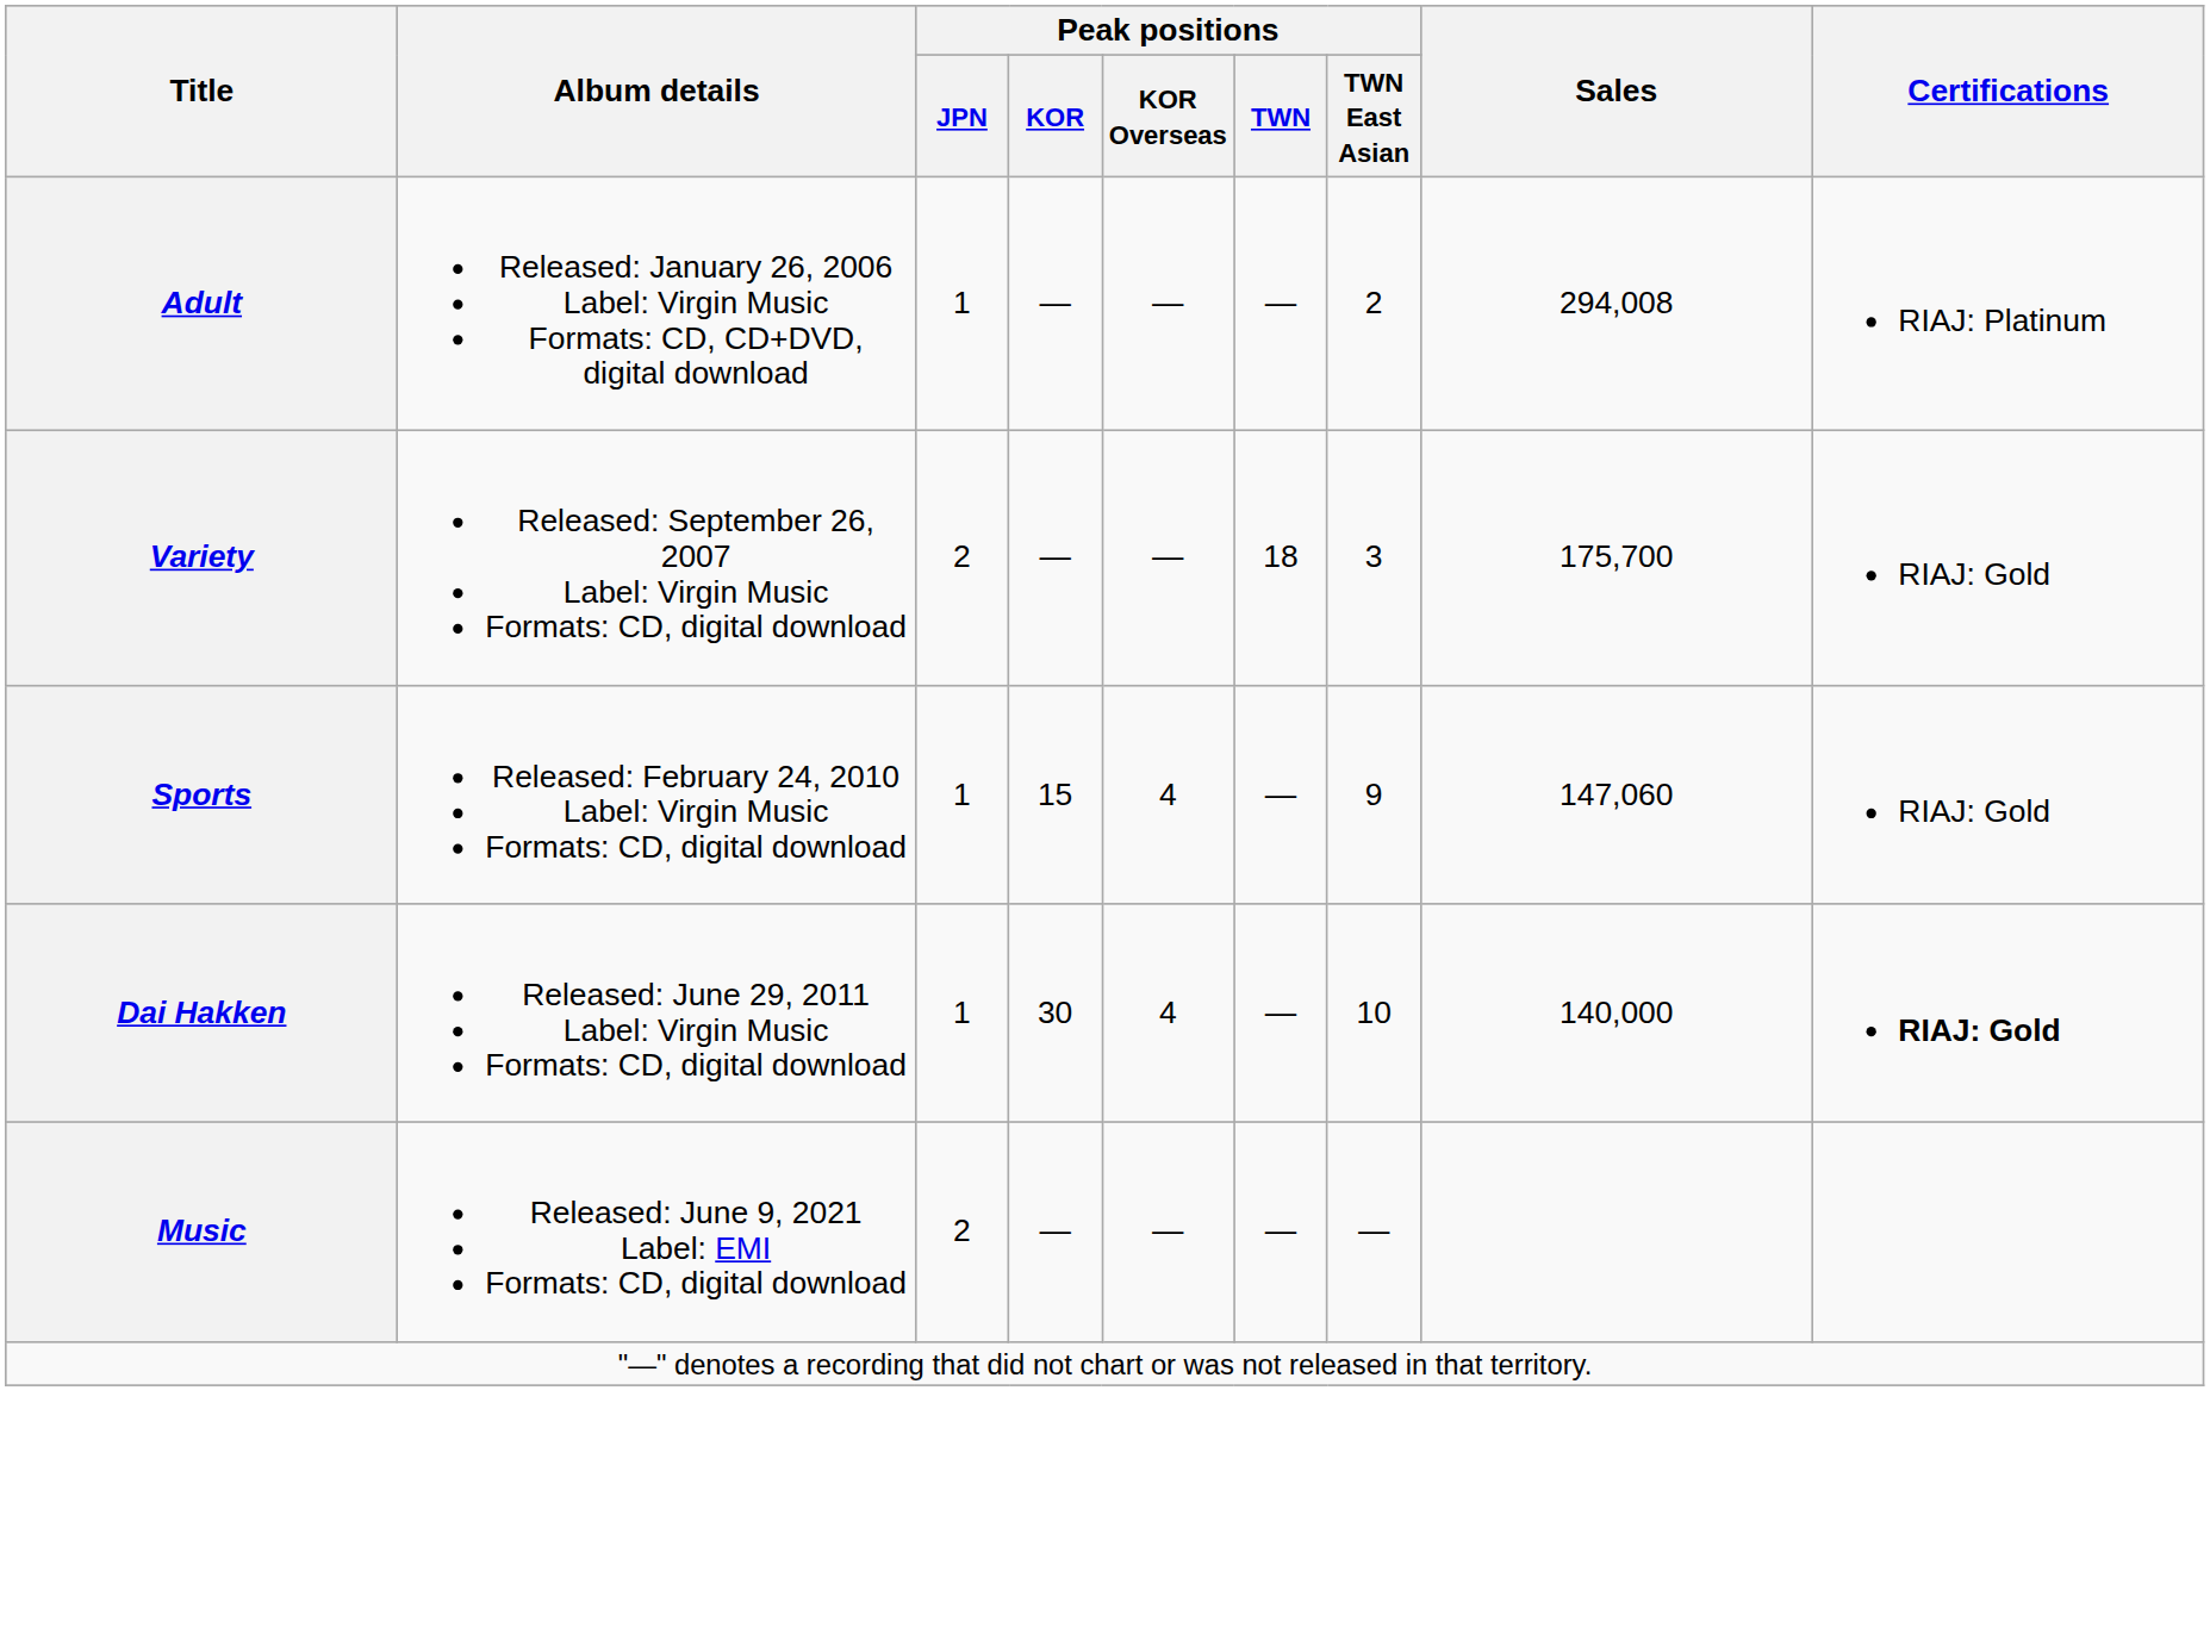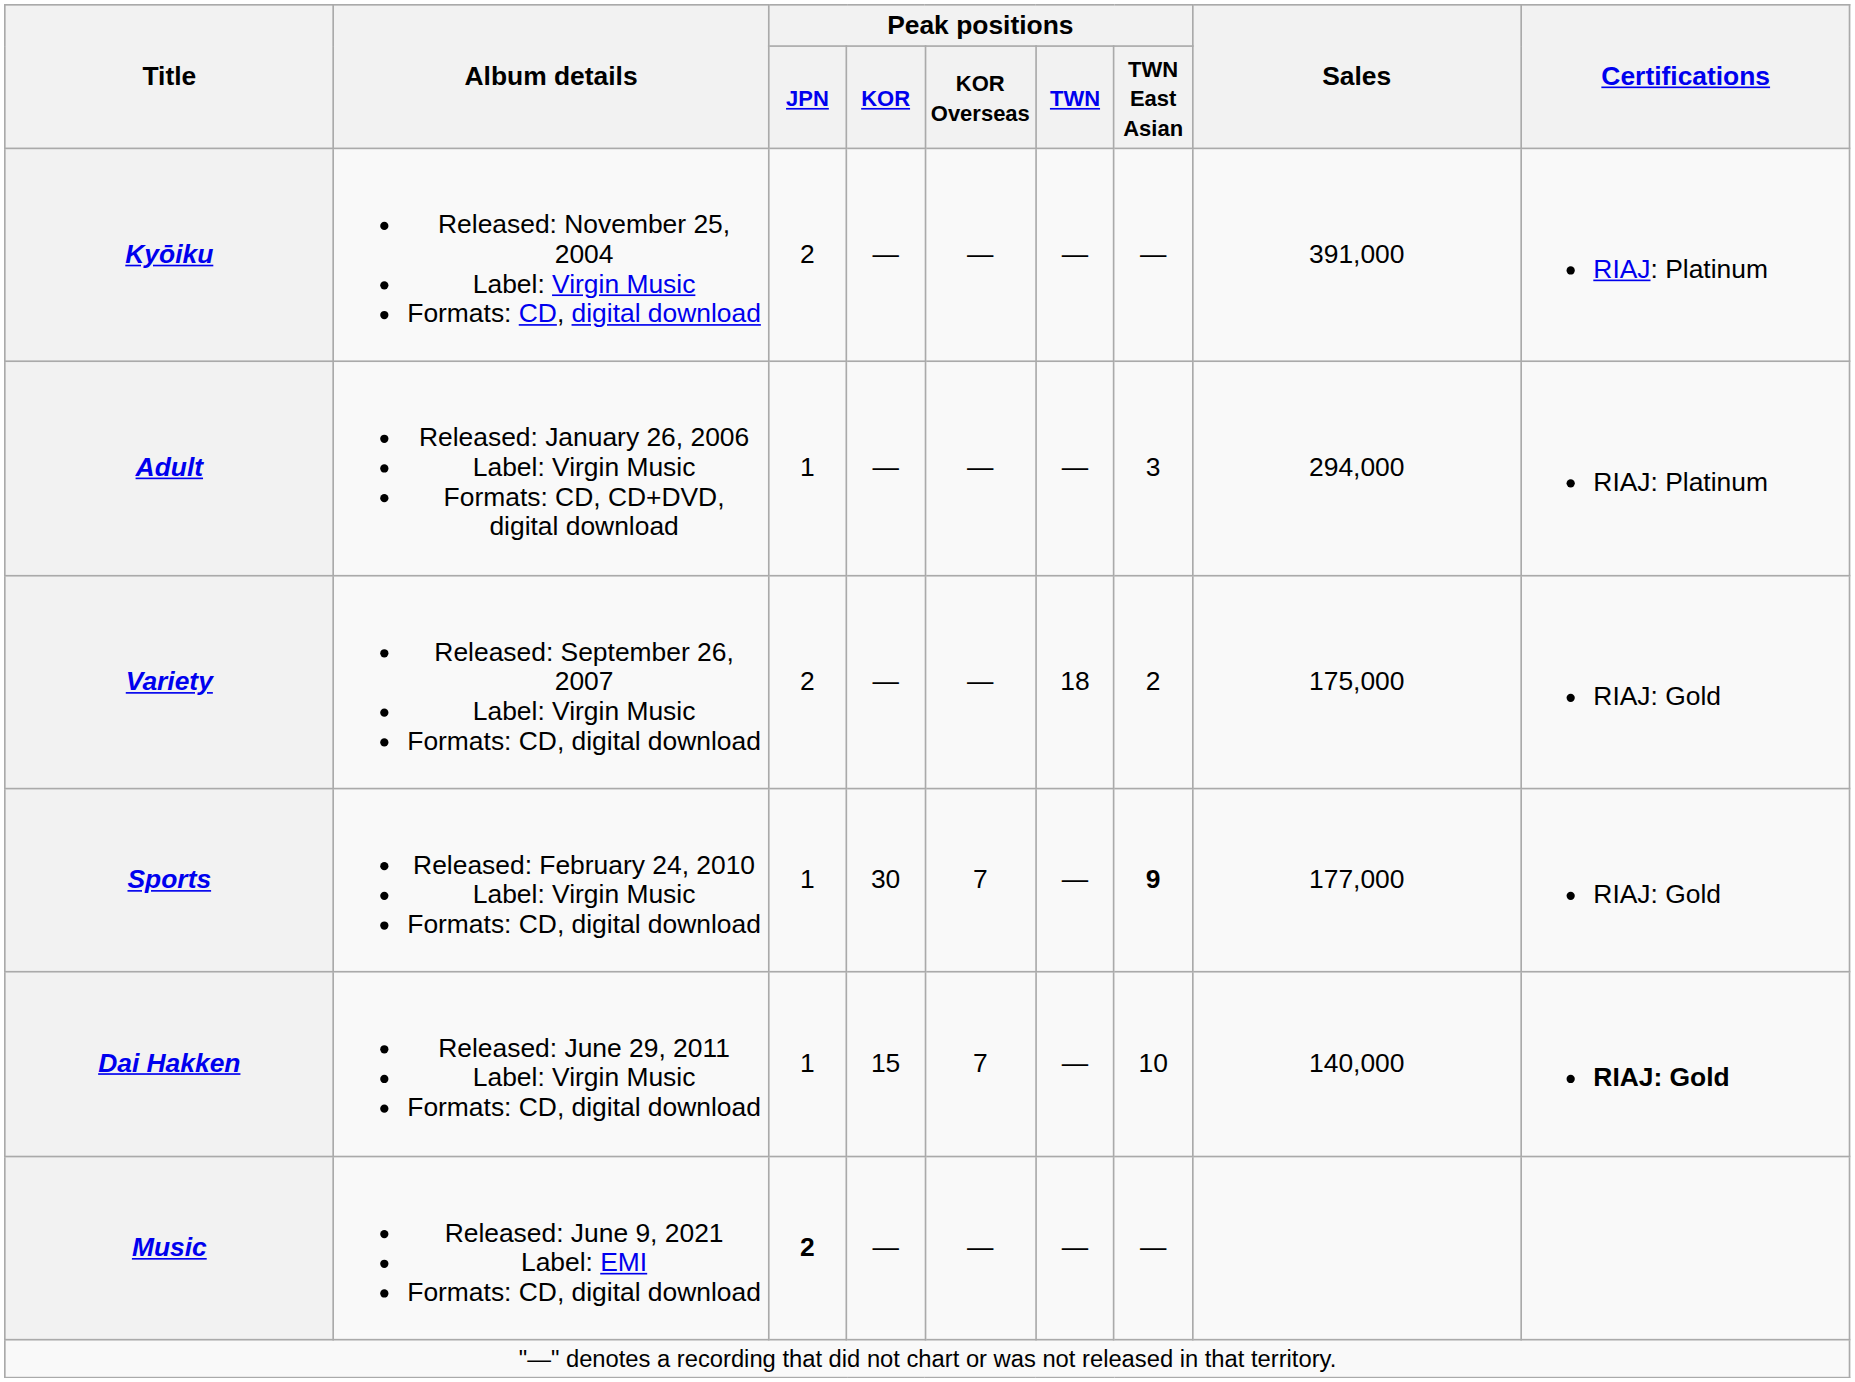+ row: Kyōiku | Released: November 25, 2004 Label: Virgin Music Formats: CD, digital download | 2 | — | — | — | — | 391,000 | RIAJ: Platinum
Adult | Peak positions / TWN East Asian: 2 -> 3
Adult | Sales: 294,008 -> 294,000
Variety | Peak positions / TWN East Asian: 3 -> 2
Variety | Sales: 175,700 -> 175,000
Sports | Peak positions / KOR: 15 -> 30
Sports | Peak positions / KOR Overseas: 4 -> 7
Sports | Peak positions / TWN East Asian: normal -> bold
Sports | Sales: 147,060 -> 177,000
Dai Hakken | Peak positions / KOR: 30 -> 15
Dai Hakken | Peak positions / KOR Overseas: 4 -> 7
Music | Peak positions / JPN: normal -> bold
